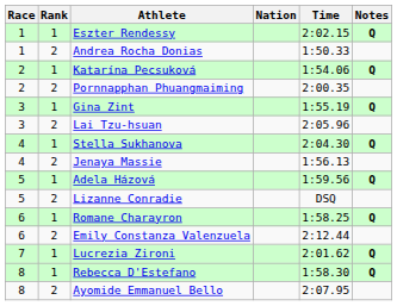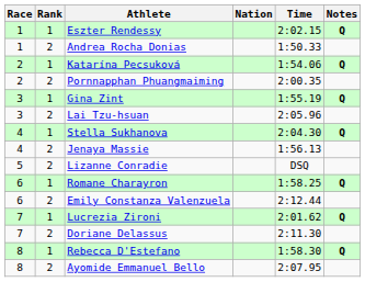- row: 5 | 1 | Adela Házová | 1:59.56 | Q
+ row: 7 | 2 | Doriane Delassus | 2:11.30
